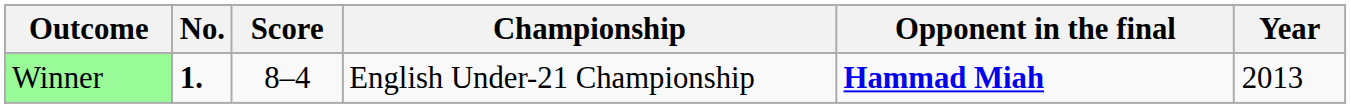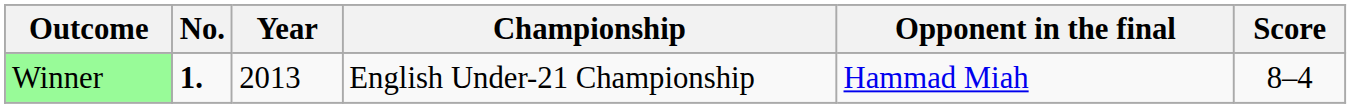columns swapped: Year <-> Score
Winner | Opponent in the final: bold -> normal
